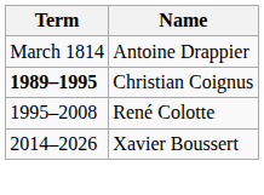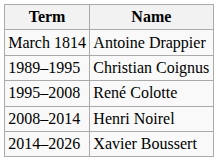Christian Coignus | Term: bold -> normal
+ row: 2008–2014 | Henri Noirel
